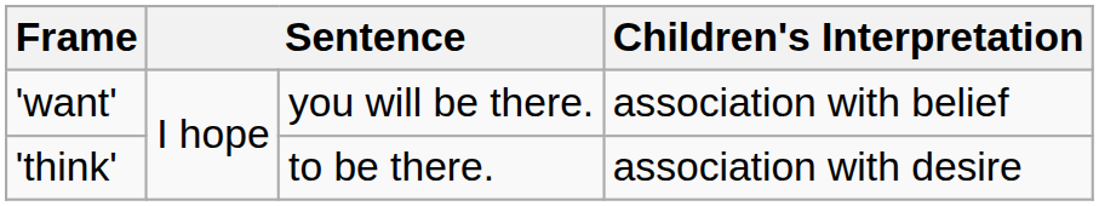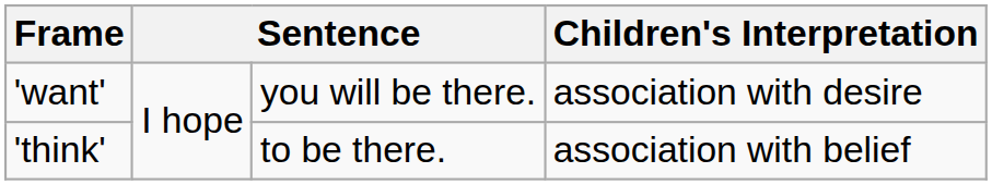'want' | Children's Interpretation: association with belief -> association with desire
'think' | Children's Interpretation: association with desire -> association with belief
